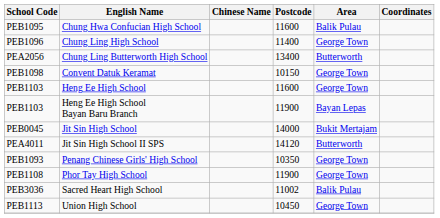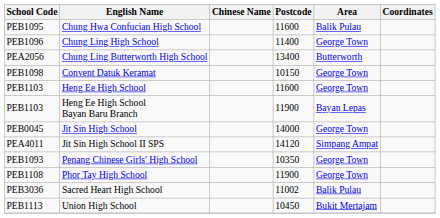Jit Sin High School | Area: Bukit Mertajam -> George Town
Jit Sin High School II SPS | Area: Butterworth -> Simpang Ampat
Union High School | Area: George Town -> Bukit Mertajam
